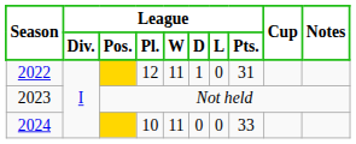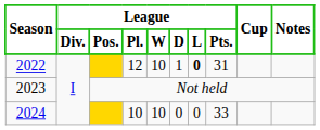2022 | League / W: 11 -> 10
2022 | League / L: normal -> bold
2024 | League / W: 11 -> 10
